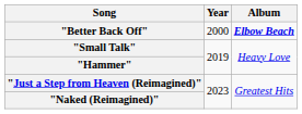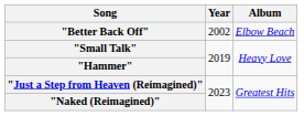"Better Back Off" | Year: 2000 -> 2002
"Better Back Off" | Album: bold -> normal
